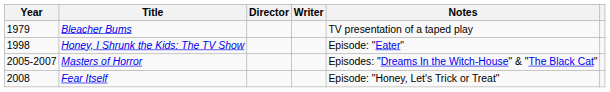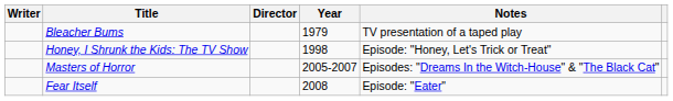columns swapped: Year <-> Writer
Honey, I Shrunk the Kids: The TV Show | Notes: Episode: "Eater" -> Episode: "Honey, Let's Trick or Treat"
Fear Itself | Notes: Episode: "Honey, Let's Trick or Treat" -> Episode: "Eater"
